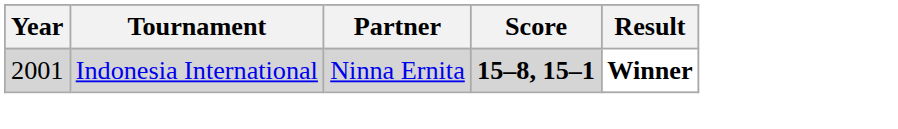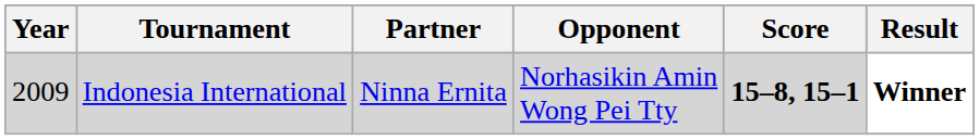+ column: Opponent | Norhasikin Amin Wong Pei Tty
Indonesia International | Year: 2001 -> 2009
